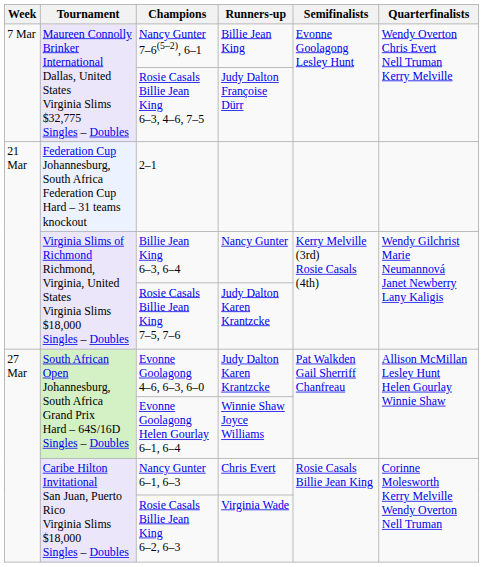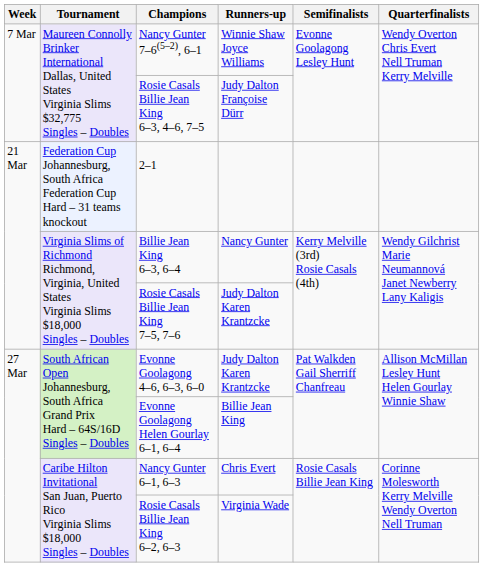Nancy Gunter 7–6(5–2), 6–1 | Runners-up: Billie Jean King -> Winnie Shaw Joyce Williams
Evonne Goolagong Helen Gourlay 6–1, 6–4 | Runners-up: Winnie Shaw Joyce Williams -> Billie Jean King
